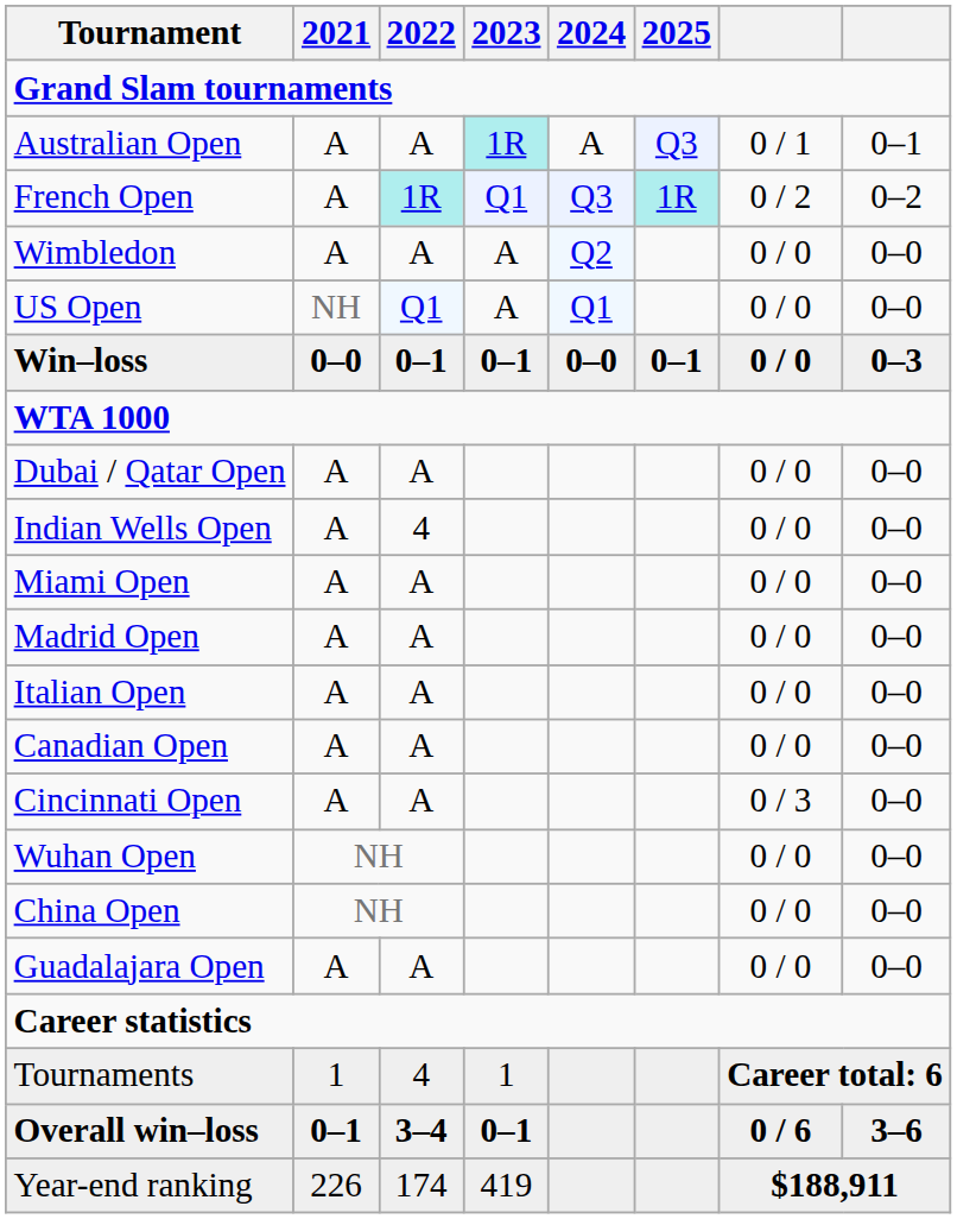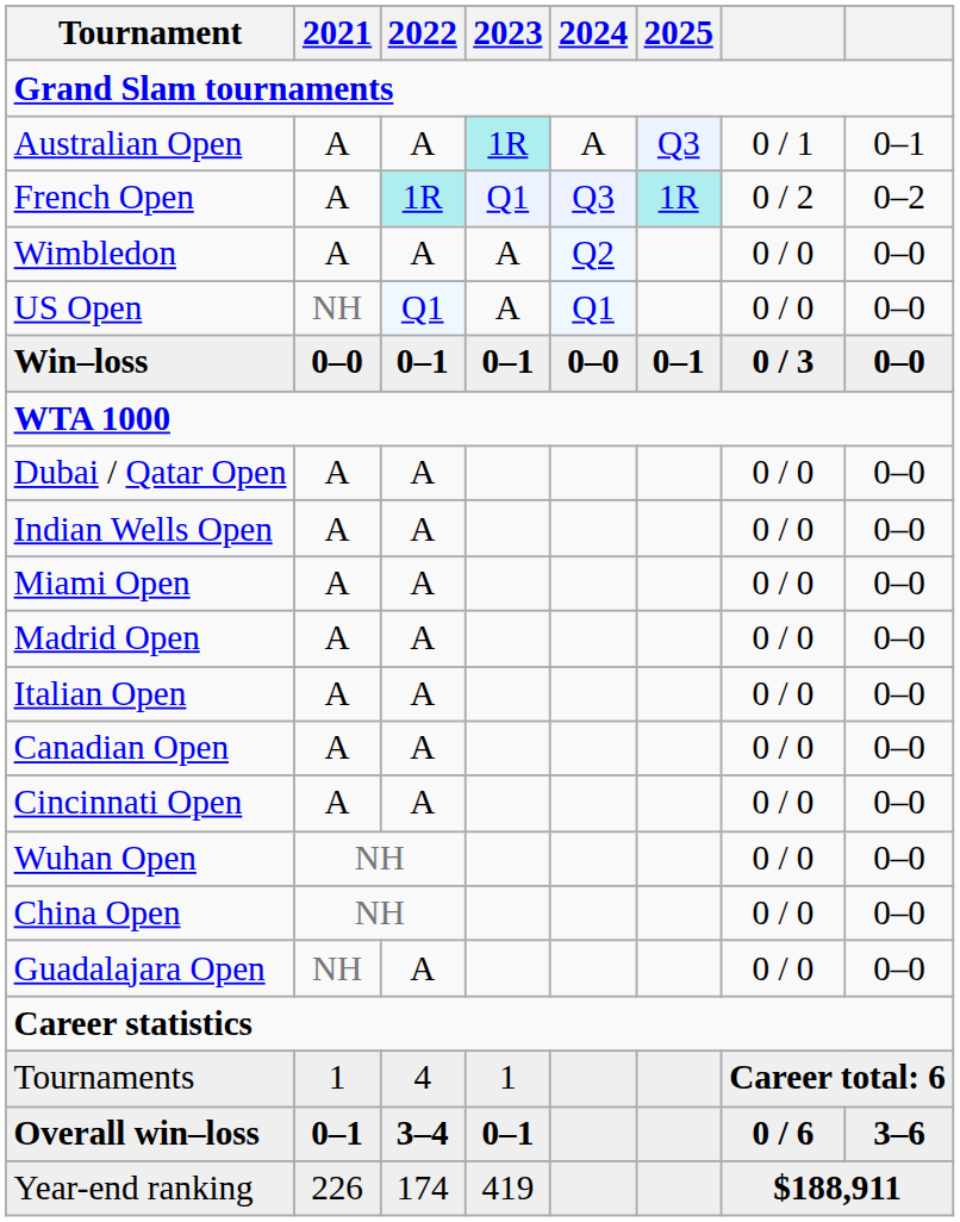Win–loss | column 7: 0 / 0 -> 0 / 3
Win–loss | column 8: 0–3 -> 0–0
Indian Wells Open | 2022: 4 -> A
Cincinnati Open | column 7: 0 / 3 -> 0 / 0
Guadalajara Open | 2021: A -> NH
